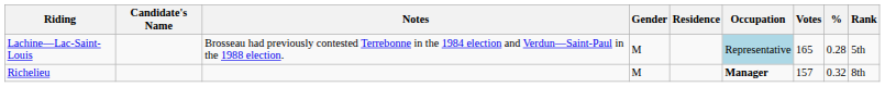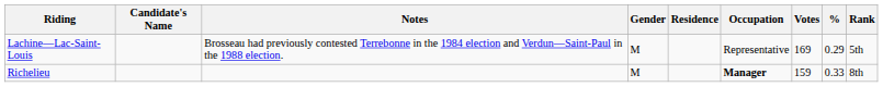Lachine—Lac-Saint-Louis | Occupation: lightblue background -> no background
Lachine—Lac-Saint-Louis | Votes: 165 -> 169
Lachine—Lac-Saint-Louis | %: 0.28 -> 0.29
Richelieu | Votes: 157 -> 159
Richelieu | %: 0.32 -> 0.33
